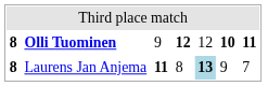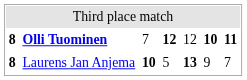Olli Tuominen | column 3: 9 -> 7
Laurens Jan Anjema | column 3: 11 -> 10
Laurens Jan Anjema | column 4: 8 -> 5
Laurens Jan Anjema | column 5: lightblue background -> no background
